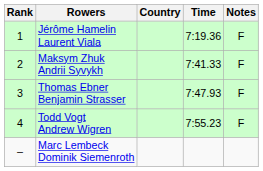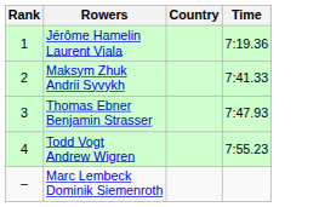- column: Notes | F | F | F | F
